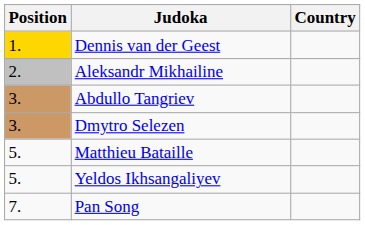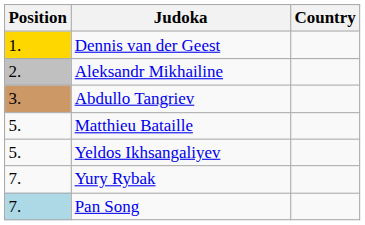- row: 3. | Dmytro Selezen
+ row: 7. | Yury Rybak
Pan Song | Position: no background -> lightblue background
